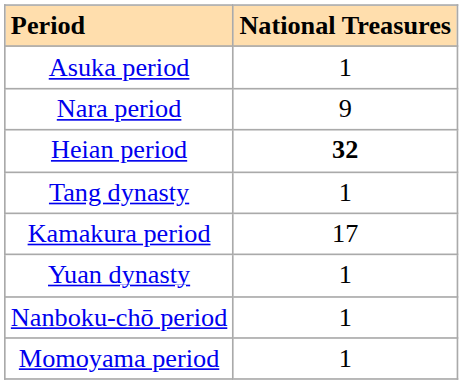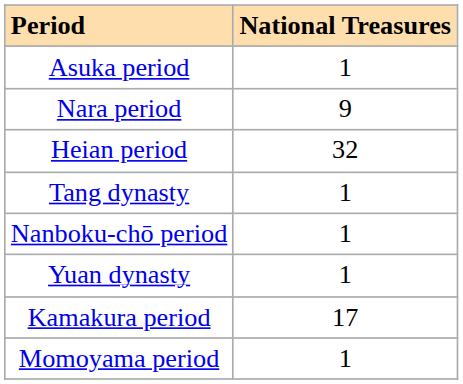Heian period | National Treasures: bold -> normal
rows swapped: Kamakura period <-> Nanboku-chō period
